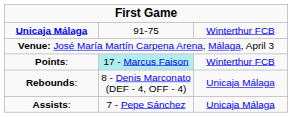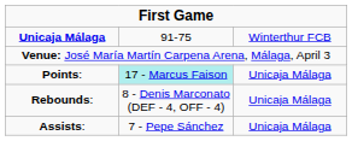Points: | column 3: Winterthur FCB -> Unicaja Málaga
